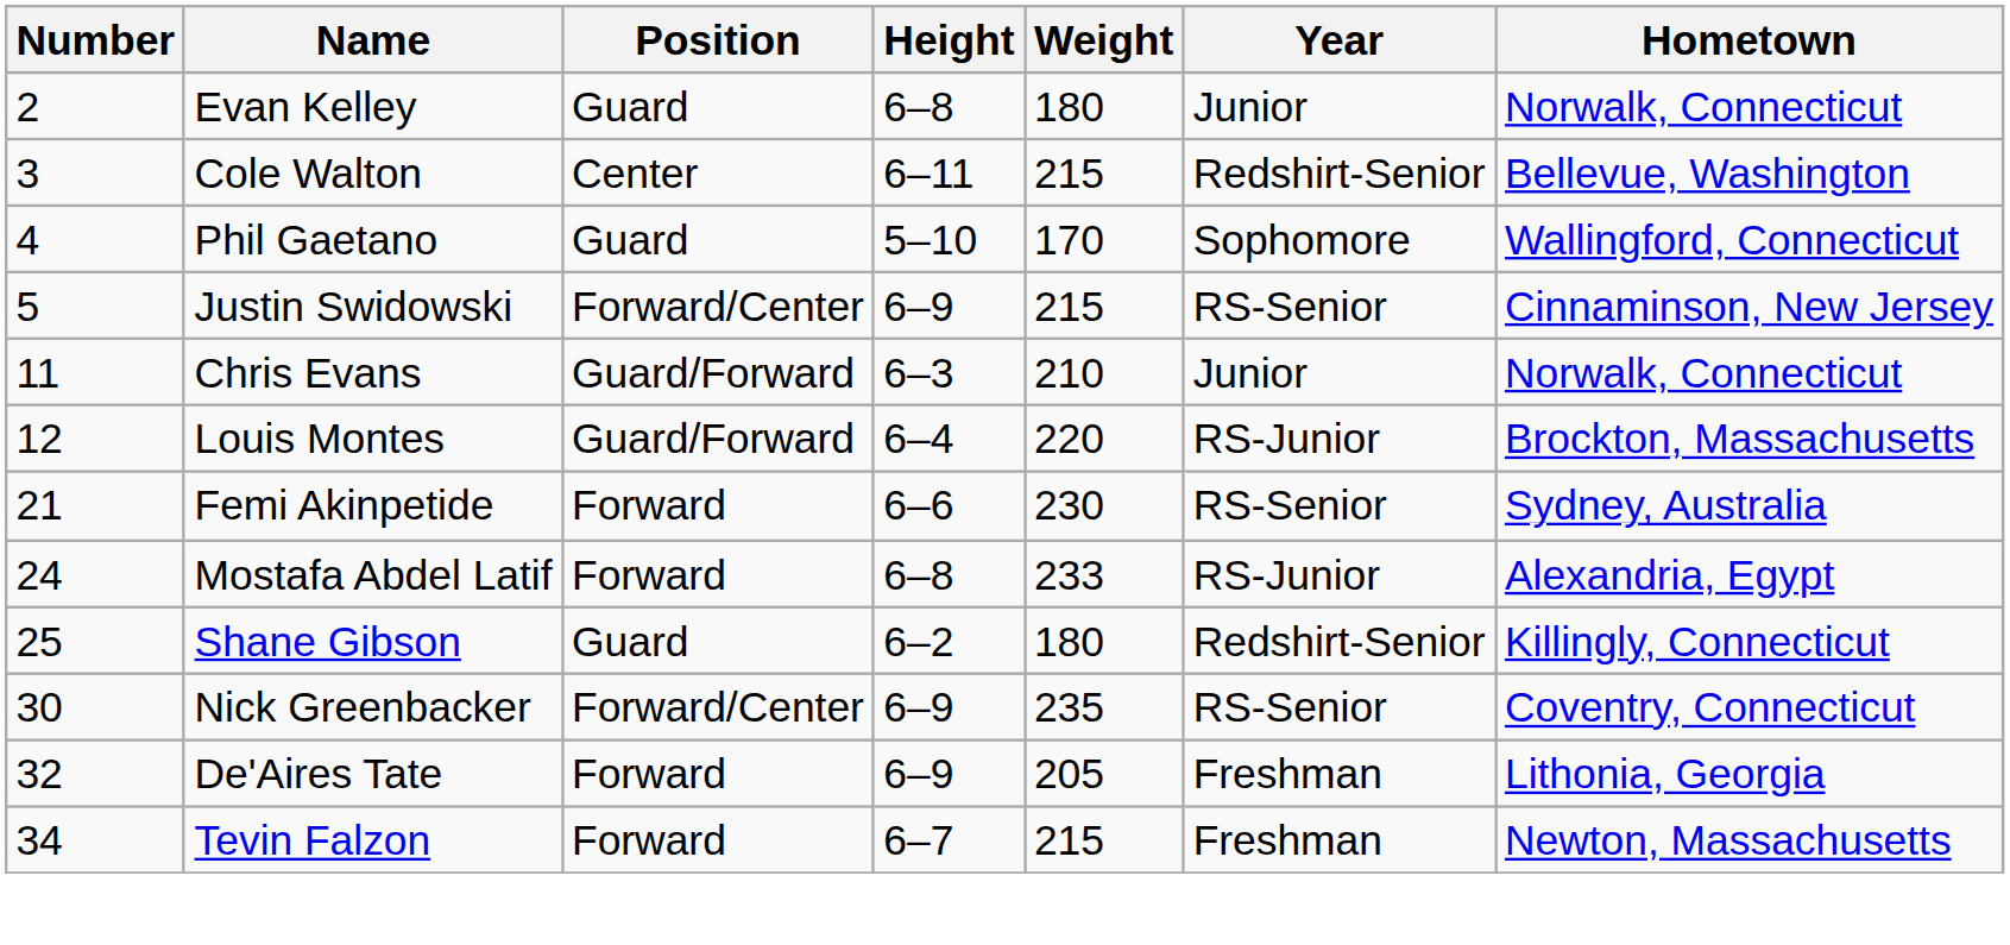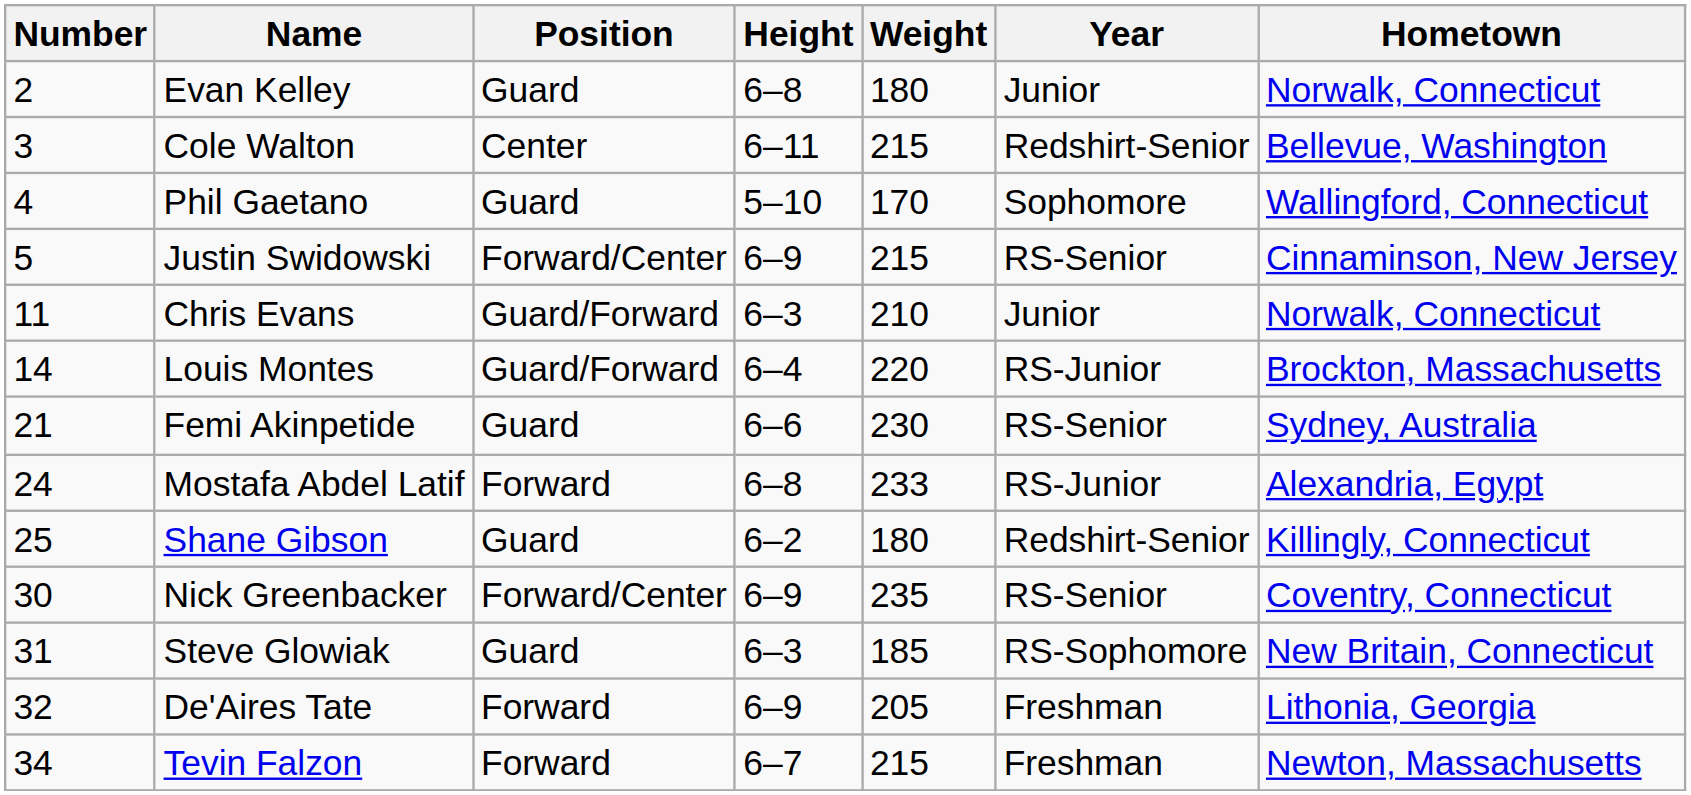Louis Montes | Number: 12 -> 14
Femi Akinpetide | Position: Forward -> Guard
+ row: 31 | Steve Glowiak | Guard | 6–3 | 185 | RS-Sophomore | New Britain, Connecticut
